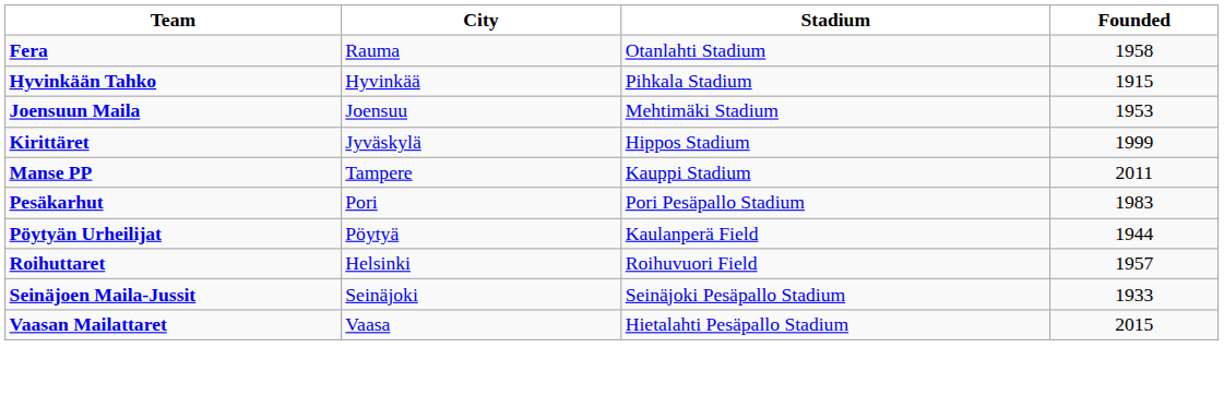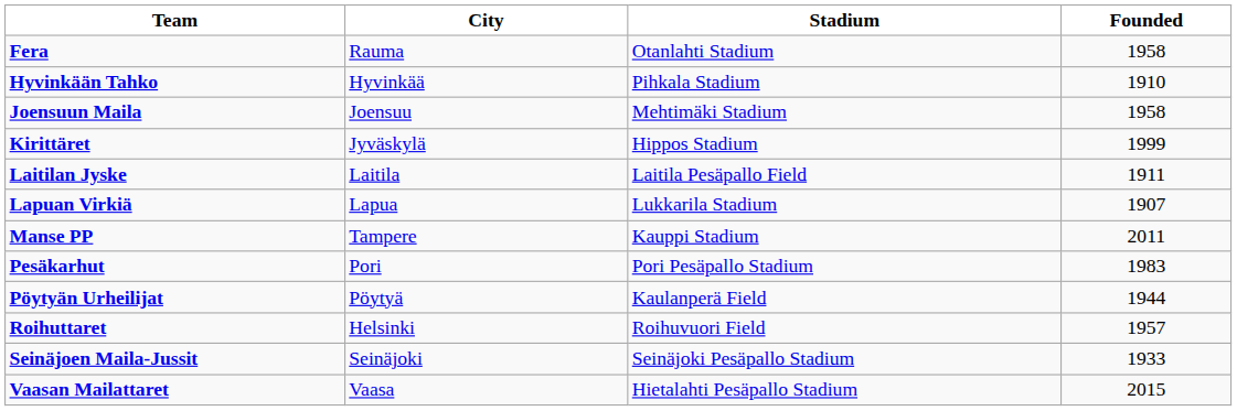Hyvinkään Tahko | Founded: 1915 -> 1910
Joensuun Maila | Founded: 1953 -> 1958
+ row: Laitilan Jyske | Laitila | Laitila Pesäpallo Field | 1911
+ row: Lapuan Virkiä | Lapua | Lukkarila Stadium | 1907
